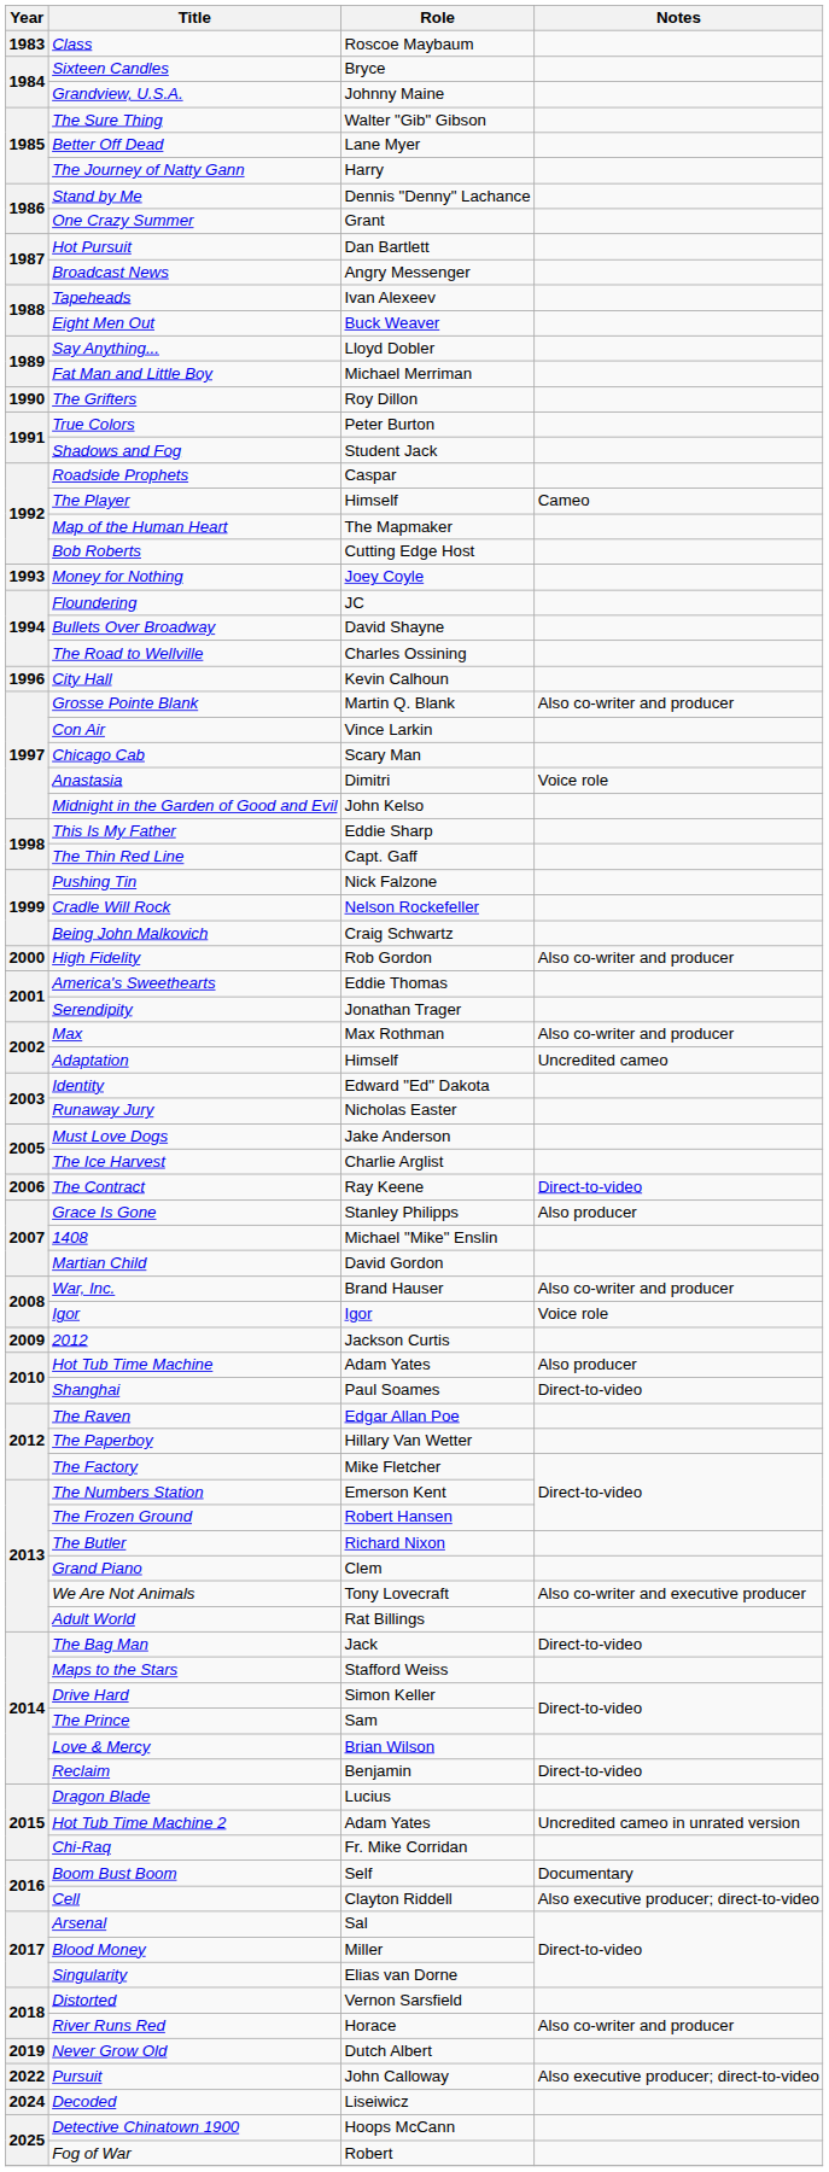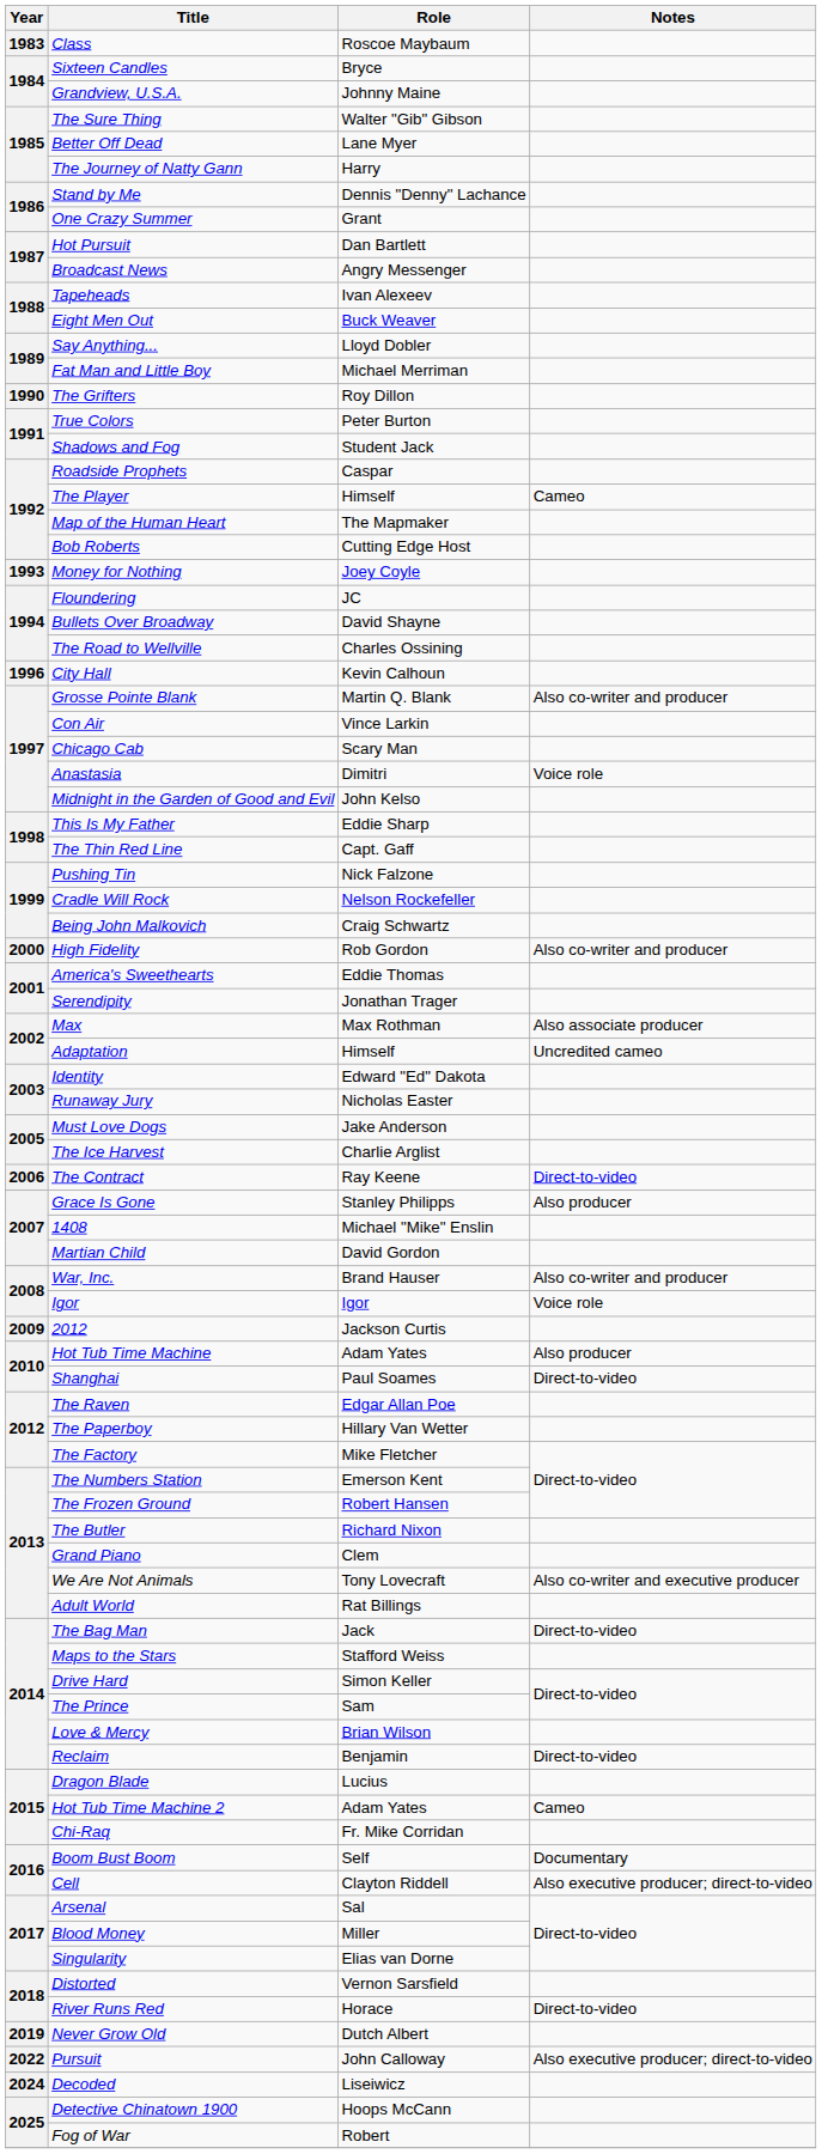Max | Notes: Also co-writer and producer -> Also associate producer
Hot Tub Time Machine 2 | Notes: Uncredited cameo in unrated version -> Cameo
River Runs Red | Notes: Also co-writer and producer -> Direct-to-video
